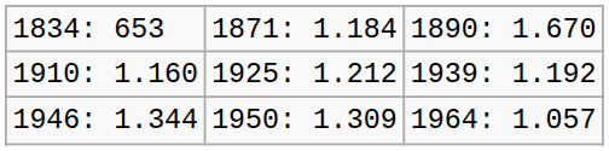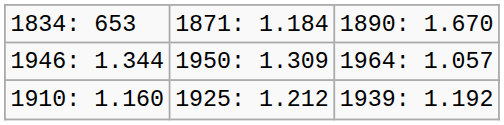rows swapped: 1910: 1.160 <-> 1946: 1.344
